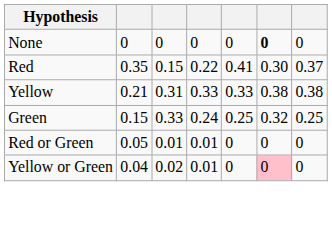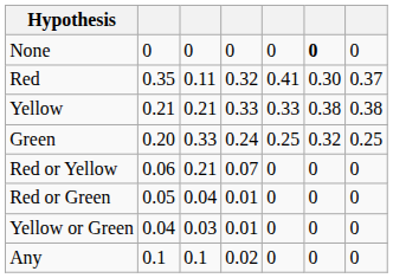Red | column 3: 0.15 -> 0.11
Red | column 4: 0.22 -> 0.32
Yellow | column 3: 0.31 -> 0.21
Green | column 2: 0.15 -> 0.20
+ row: Red or Yellow | 0.06 | 0.21 | 0.07 | 0 | 0 | 0
Red or Green | column 3: 0.01 -> 0.04
Yellow or Green | column 3: 0.02 -> 0.03
Yellow or Green | column 6: pink background -> no background
+ row: Any | 0.1 | 0.1 | 0.02 | 0 | 0 | 0
